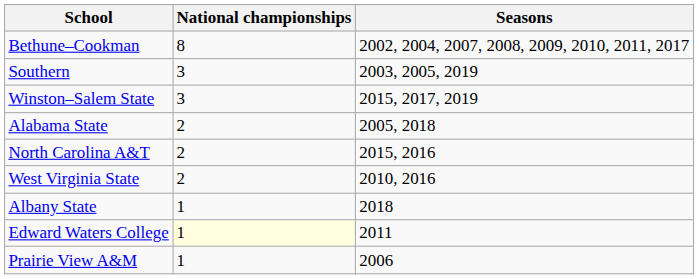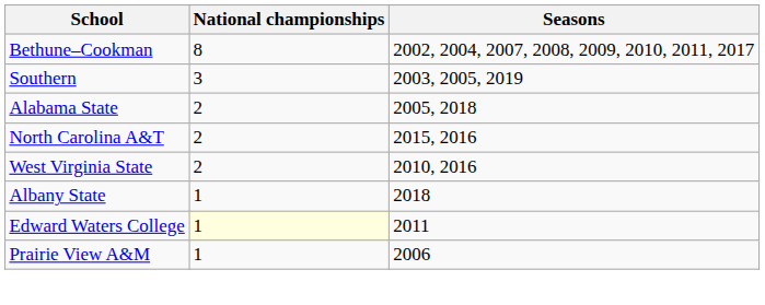- row: Winston–Salem State | 3 | 2015, 2017, 2019
